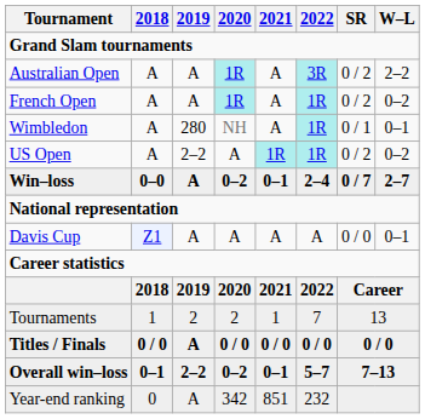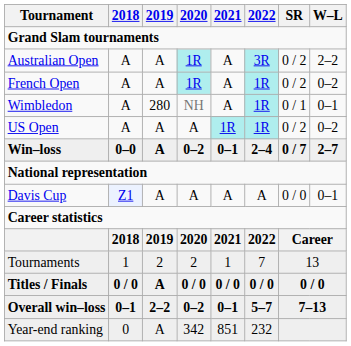US Open | 2019: 2–2 -> A
